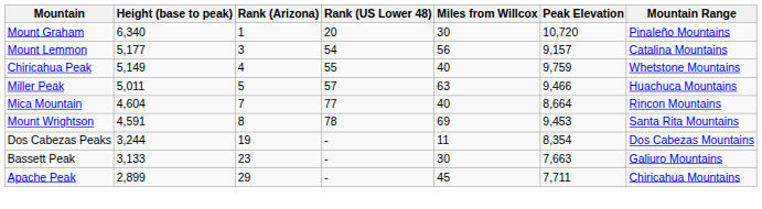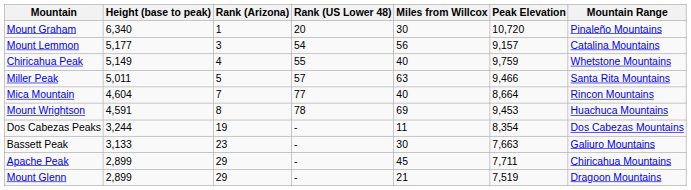Miller Peak | Mountain Range: Huachuca Mountains -> Santa Rita Mountains
Mount Wrightson | Mountain Range: Santa Rita Mountains -> Huachuca Mountains
+ row: Mount Glenn | 2,899 | 29 | - | 21 | 7,519 | Dragoon Mountains
